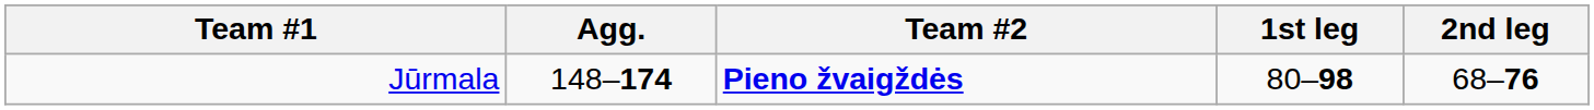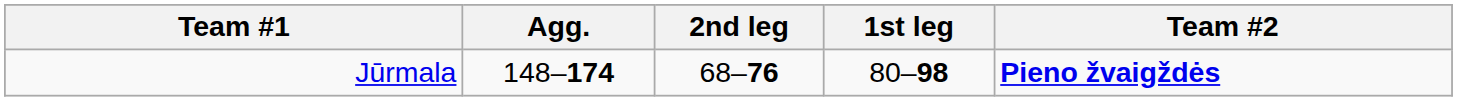columns swapped: Team #2 <-> 2nd leg
